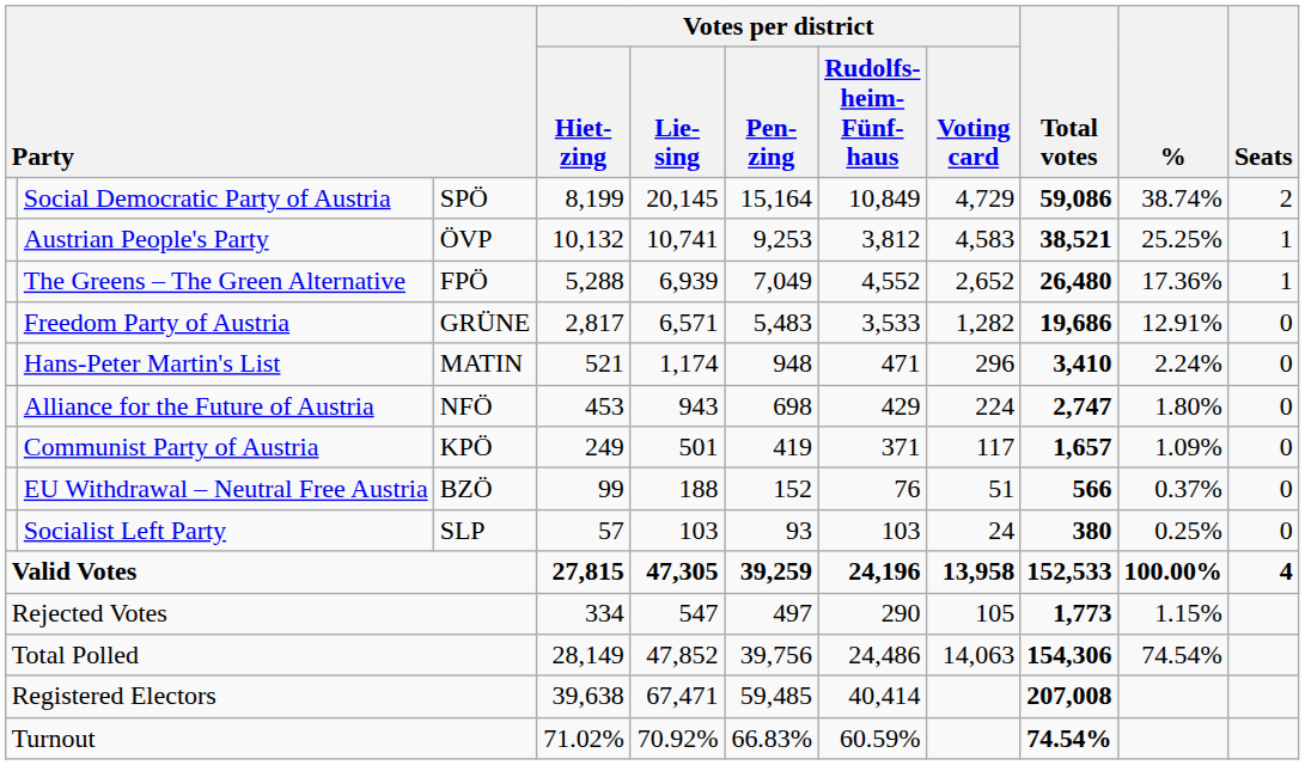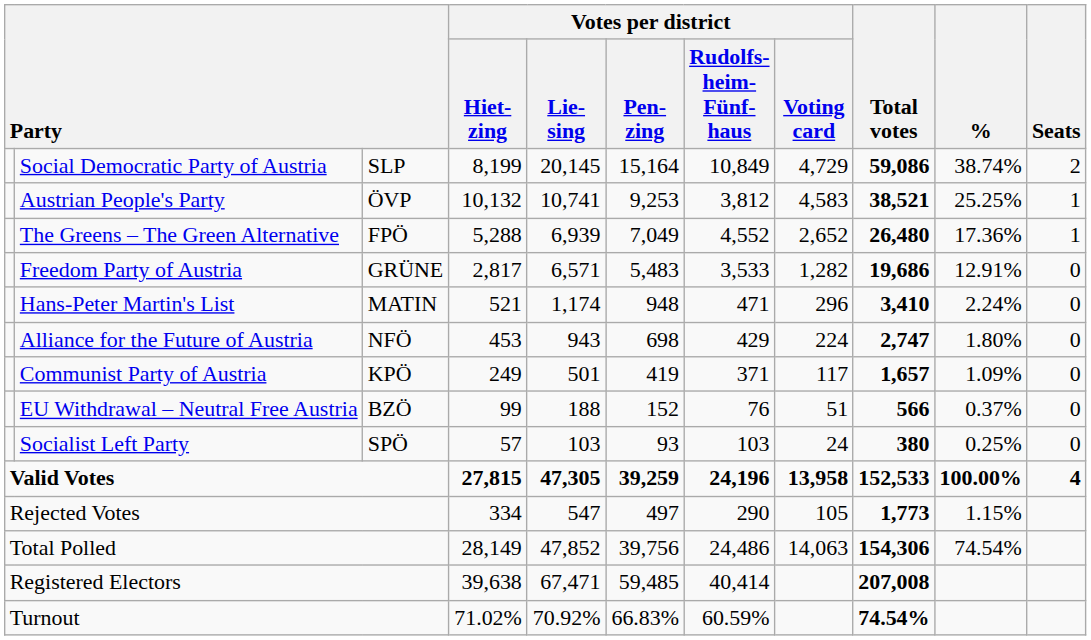Social Democratic Party of Austria | column 3: SPÖ -> SLP
Socialist Left Party | column 3: SLP -> SPÖ
